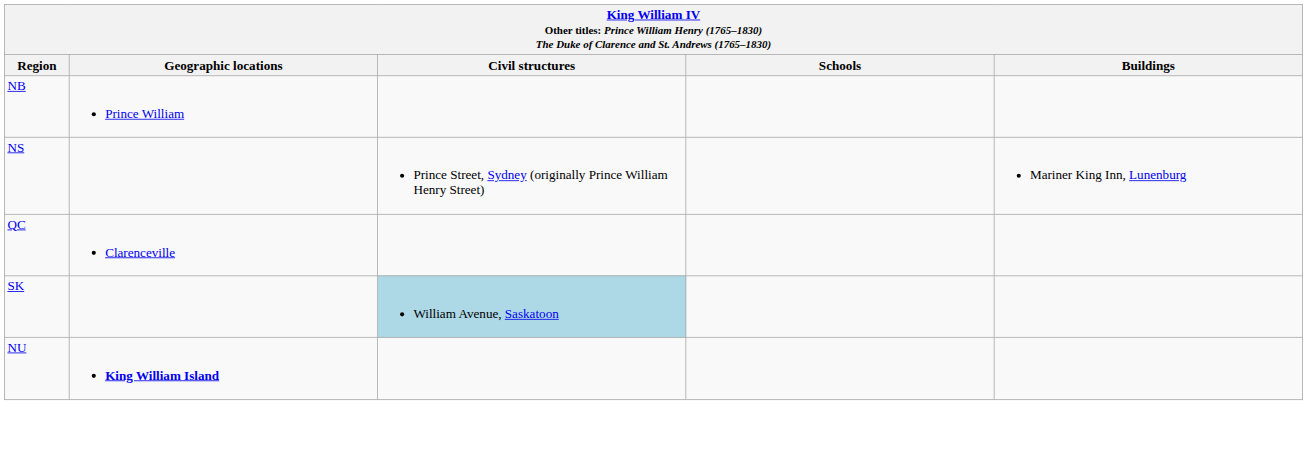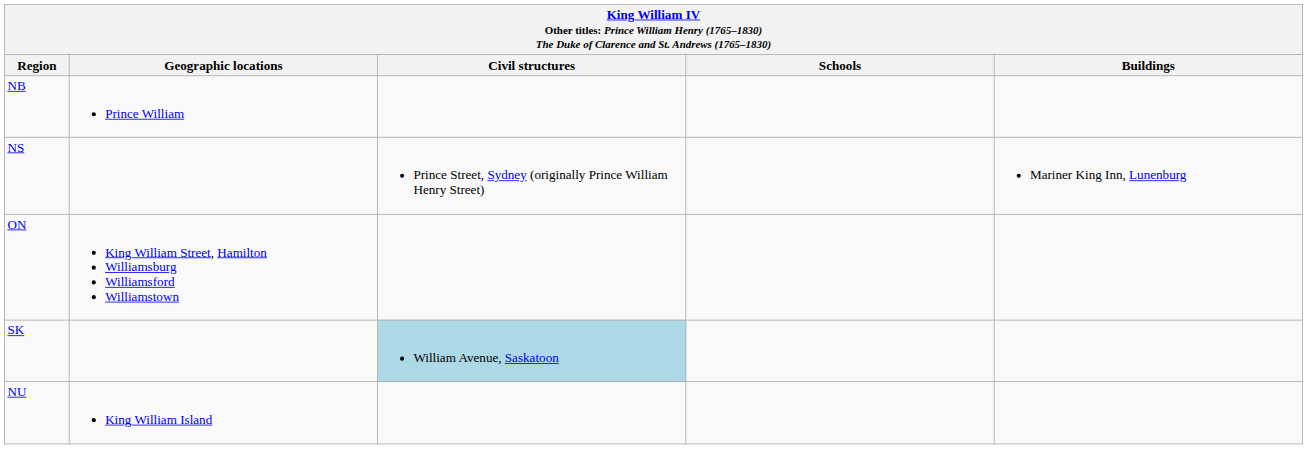- row: QC | Clarenceville
+ row: ON | King William Street, Hamilton Williamsburg Williamsford Williamstown
NU | Geographic locations: bold -> normal
